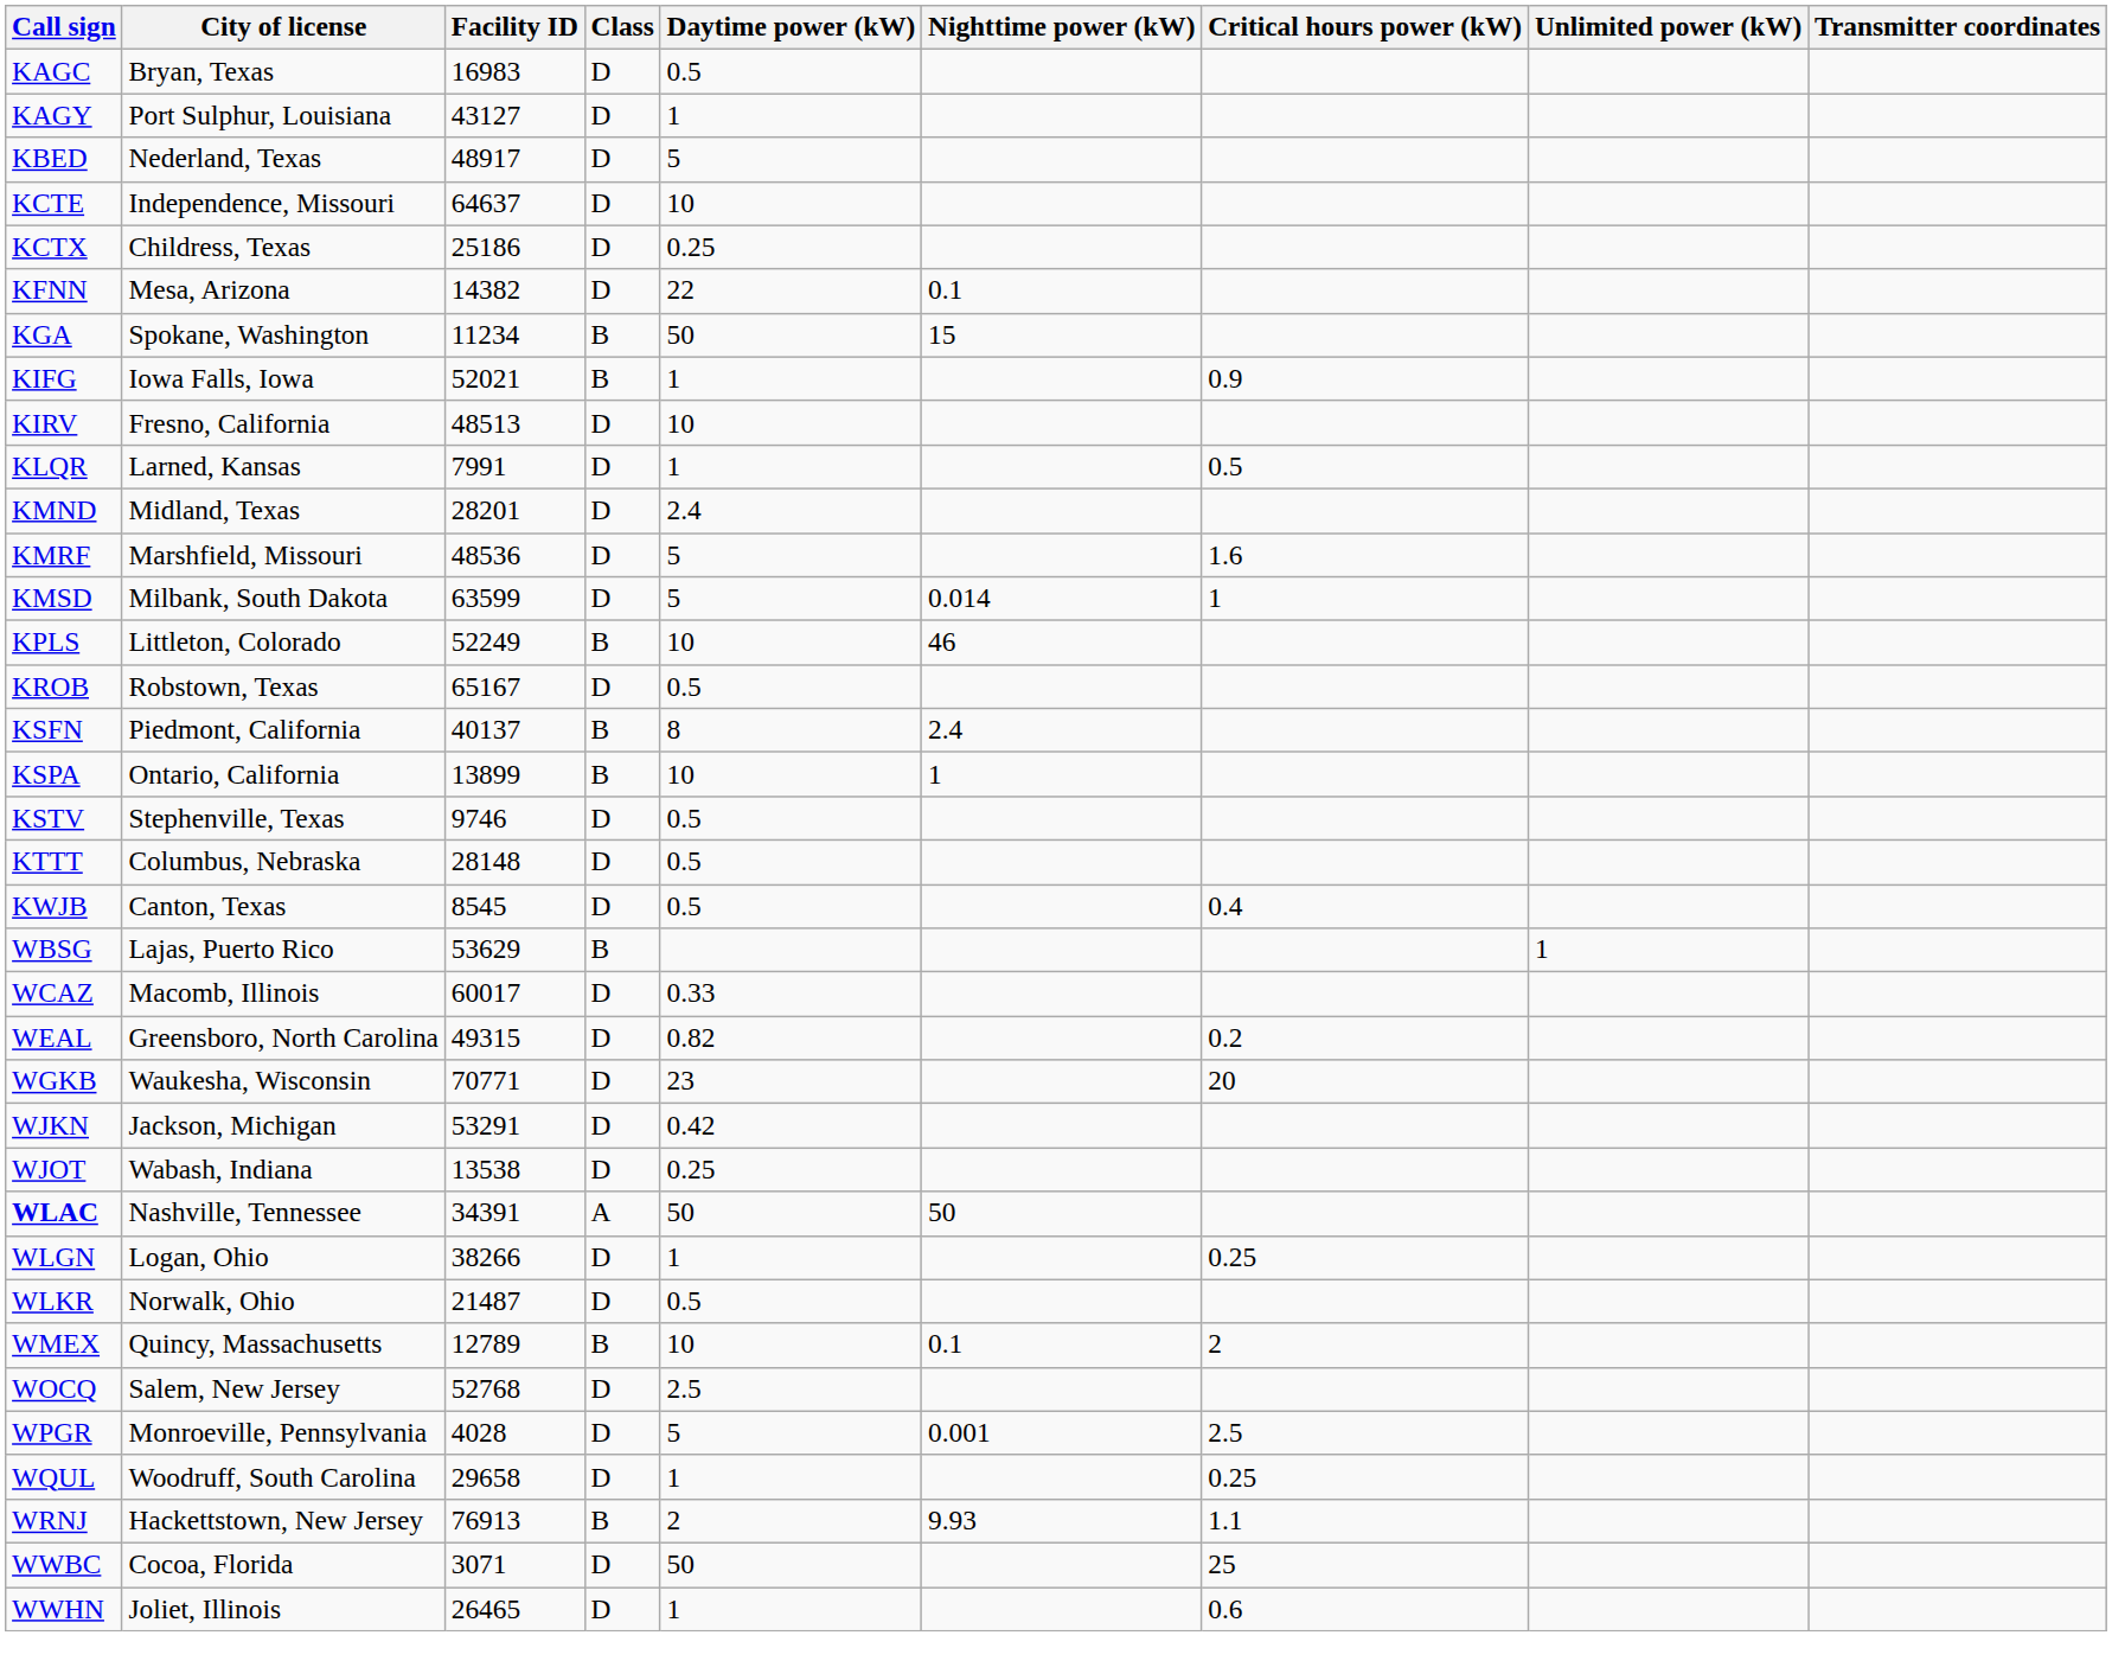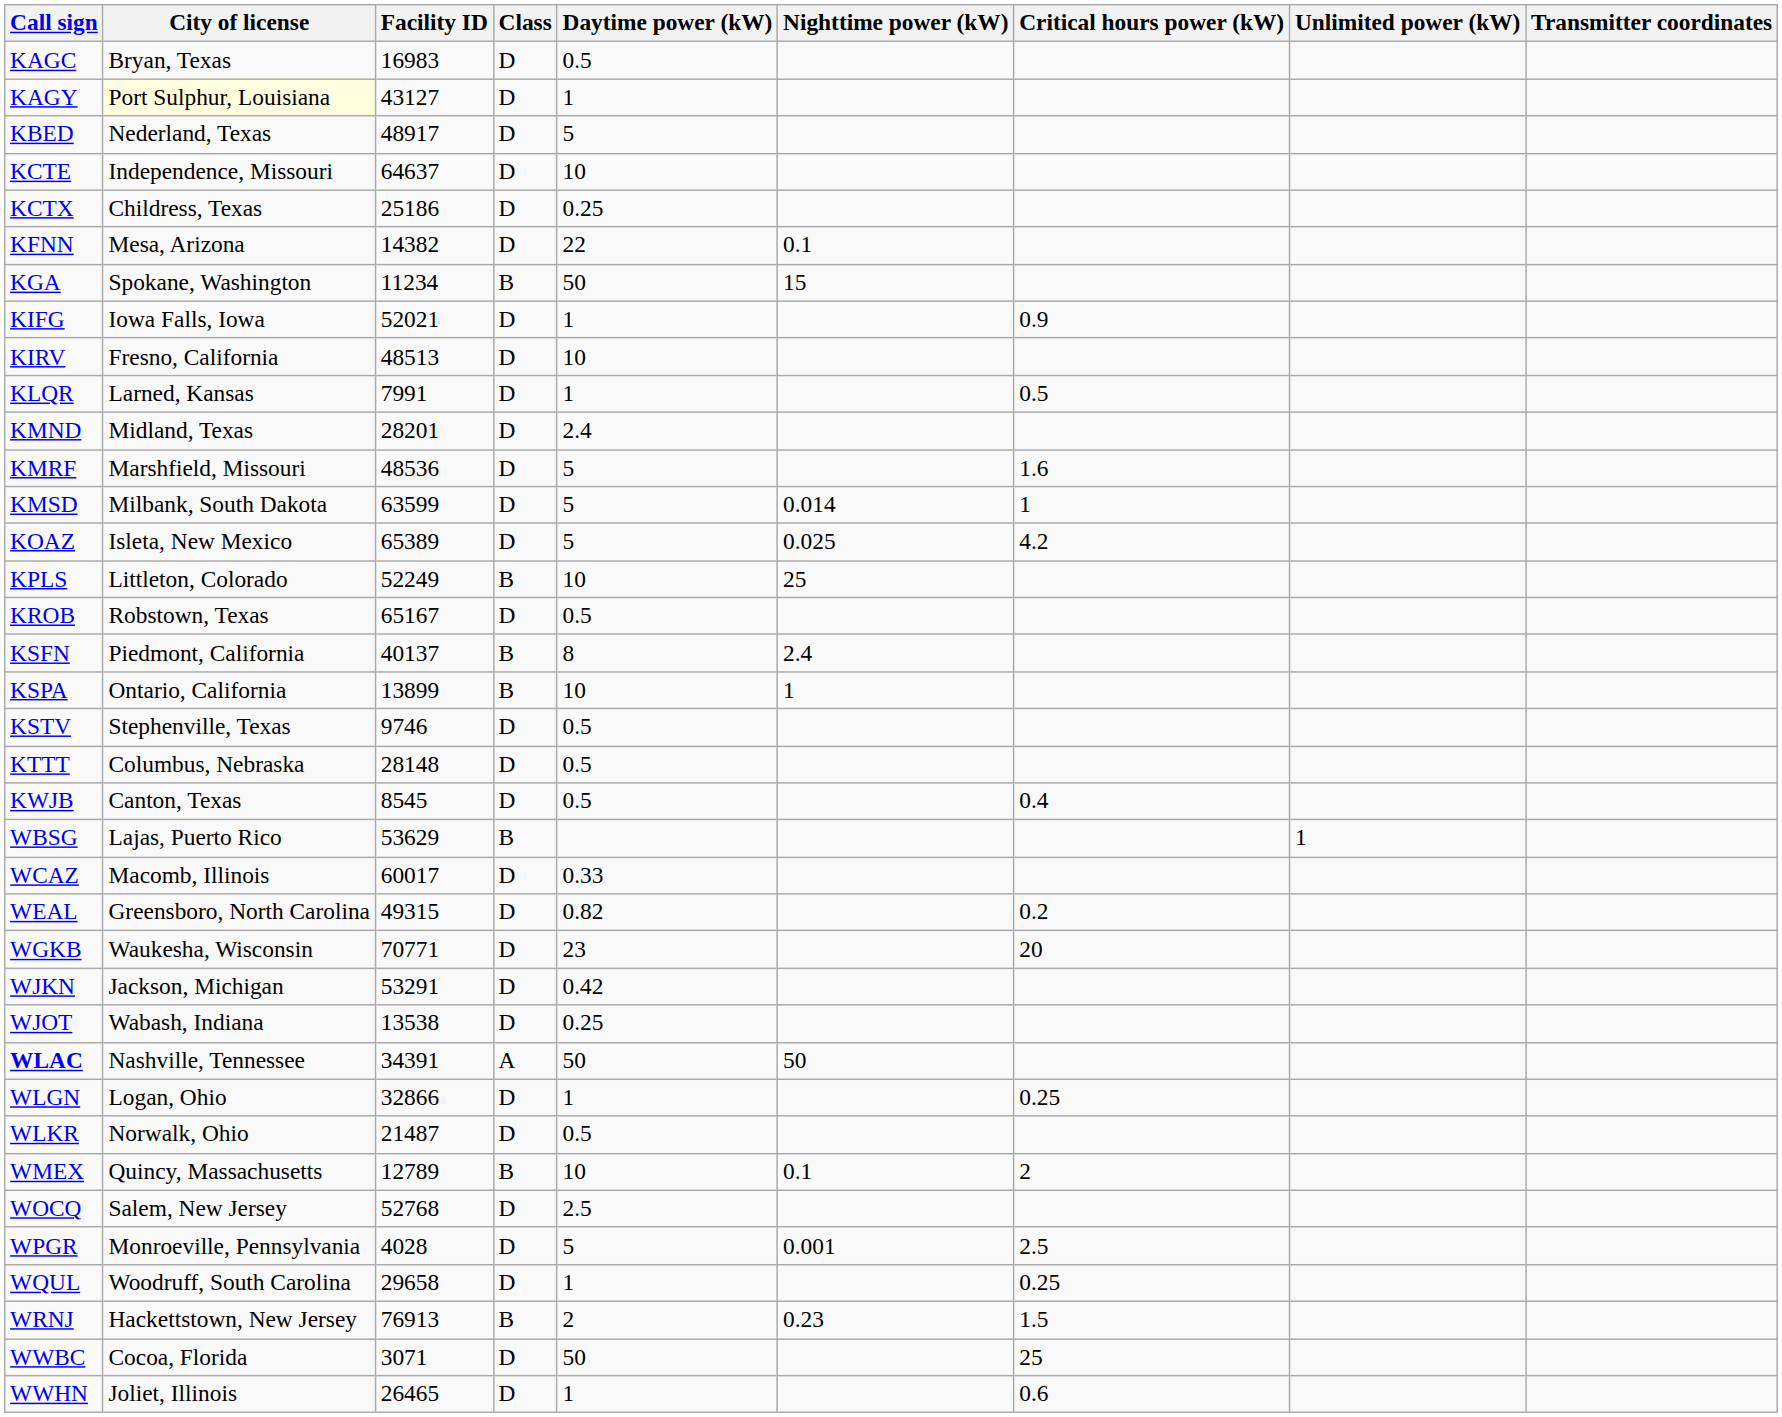KAGY | City of license: no background -> lightyellow background
KIFG | Class: B -> D
+ row: KOAZ | Isleta, New Mexico | 65389 | D | 5 | 0.025 | 4.2
KPLS | Nighttime power (kW): 46 -> 25
WLGN | Facility ID: 38266 -> 32866
WRNJ | Nighttime power (kW): 9.93 -> 0.23
WRNJ | Critical hours power (kW): 1.1 -> 1.5
